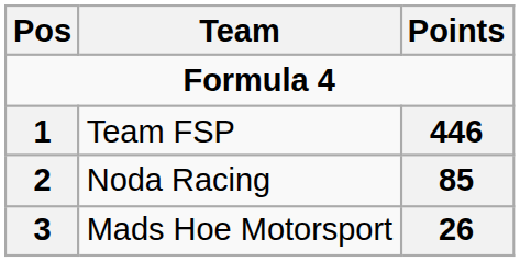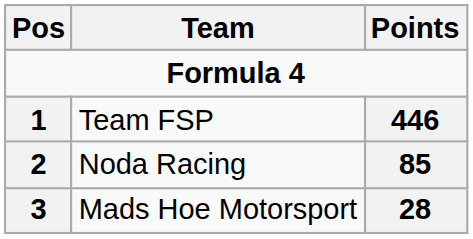Mads Hoe Motorsport | Points: 26 -> 28
